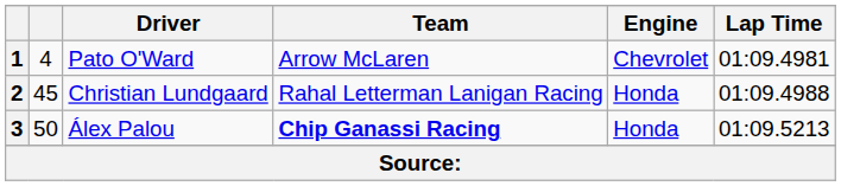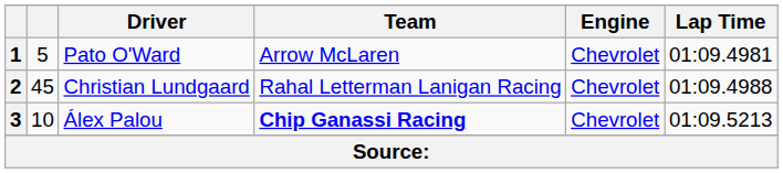1 | column 2: 4 -> 5
2 | Engine: Honda -> Chevrolet
3 | column 2: 50 -> 10
3 | Engine: Honda -> Chevrolet
